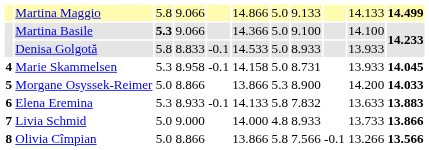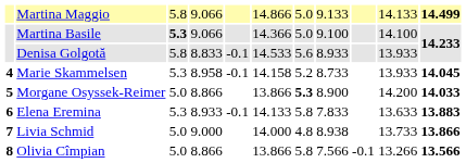Denisa Golgotă | column 7: 5.0 -> 5.6
Marie Skammelsen | column 7: 5.0 -> 5.2
Marie Skammelsen | column 8: 8.731 -> 8.733
Morgane Osyssek-Reimer | column 7: normal -> bold
Elena Eremina | column 8: 7.832 -> 7.833
Livia Schmid | column 8: 8.933 -> 8.938
